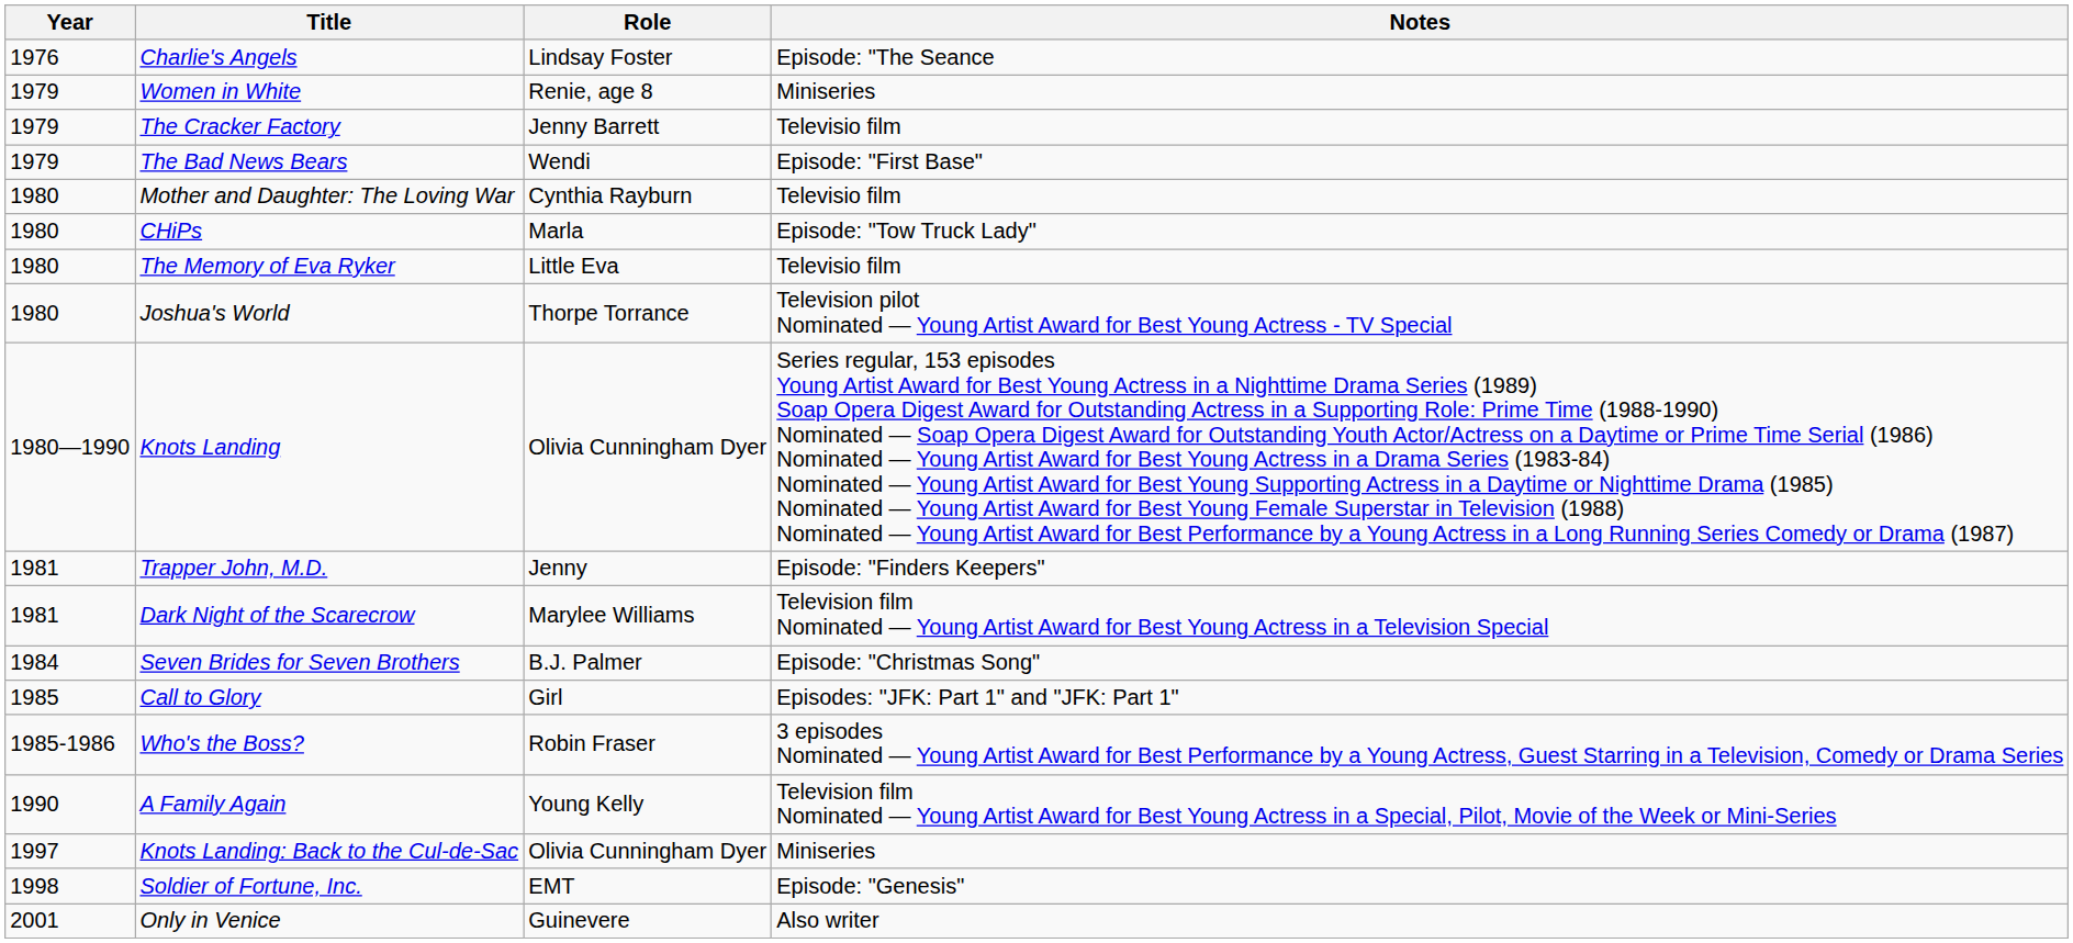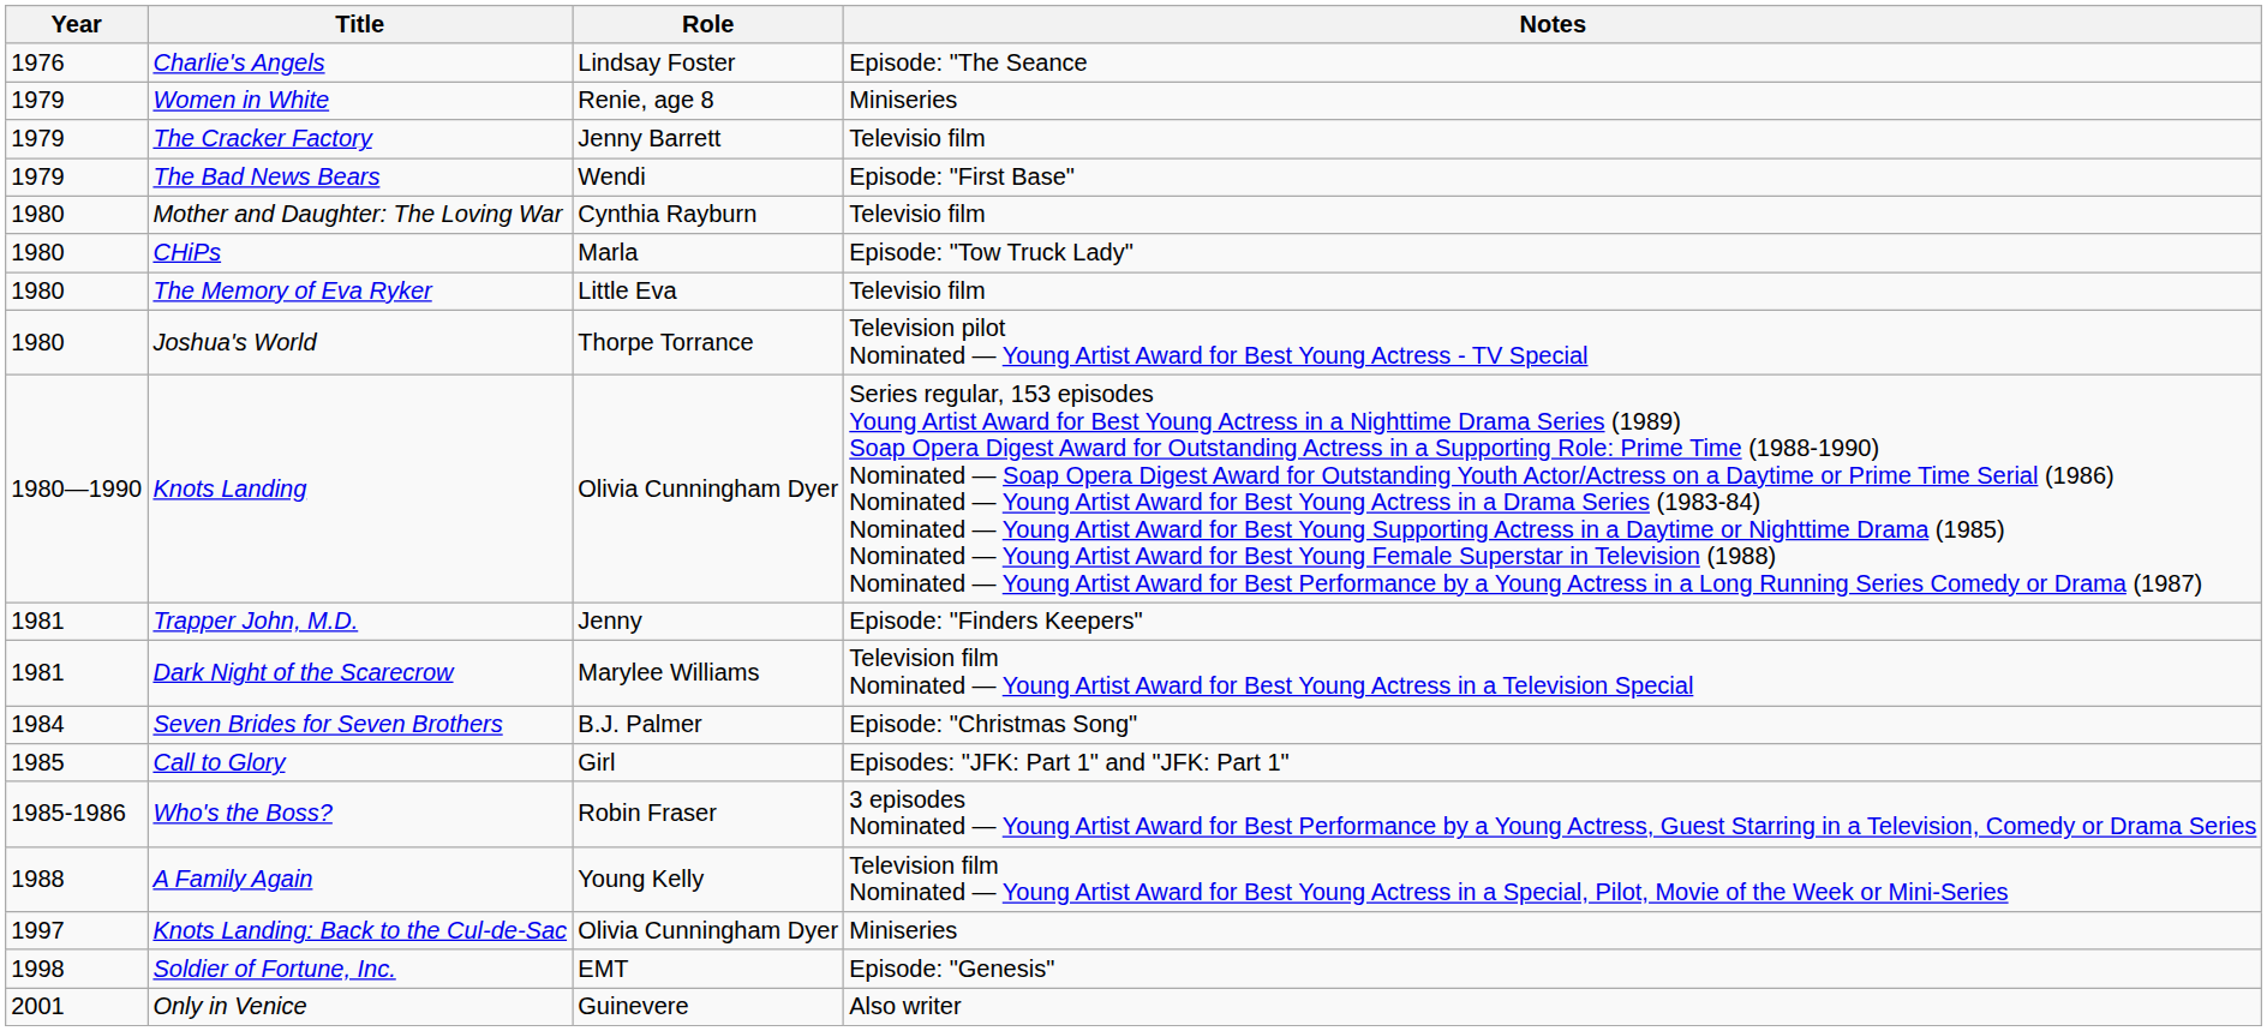A Family Again | Year: 1990 -> 1988
